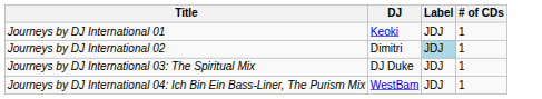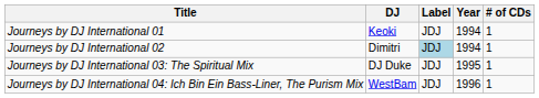+ column: Year | 1994 | 1994 | 1995 | 1996
